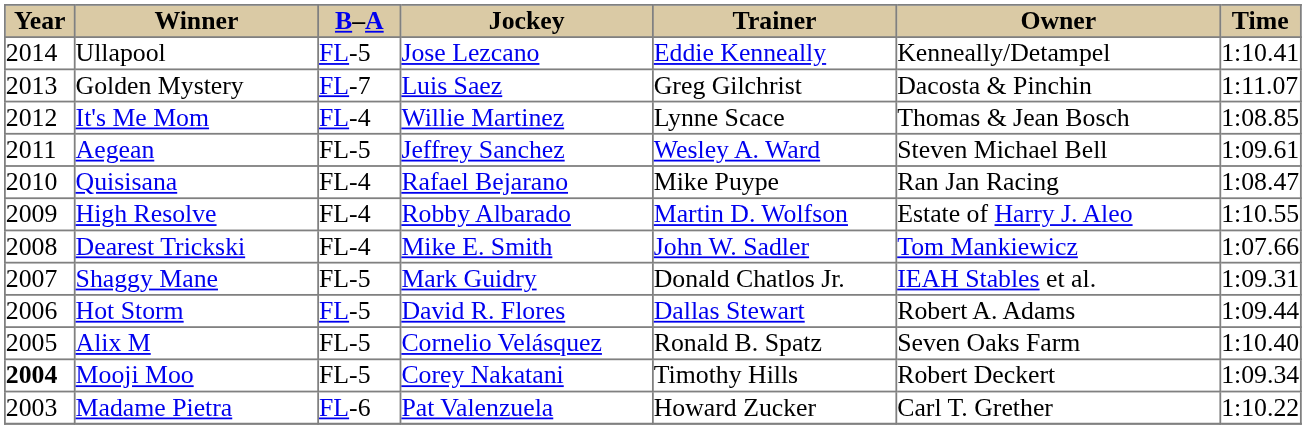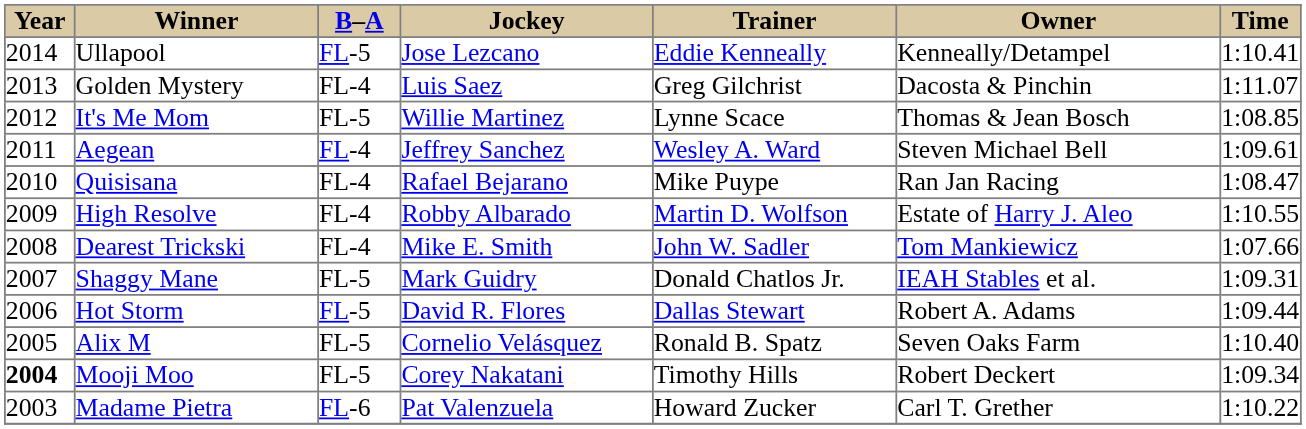Golden Mystery | column 3: FL-7 -> FL-4
It's Me Mom | column 3: FL-4 -> FL-5
Aegean | column 3: FL-5 -> FL-4
